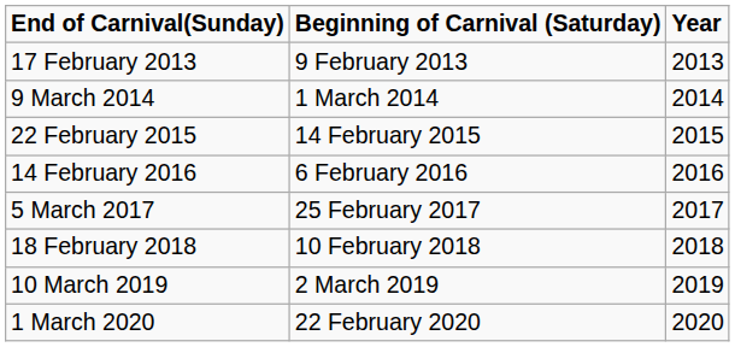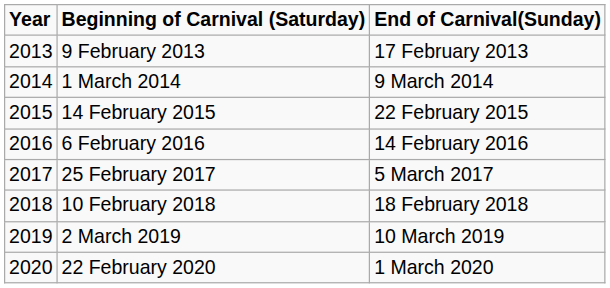columns swapped: Year <-> End of Carnival(Sunday)
